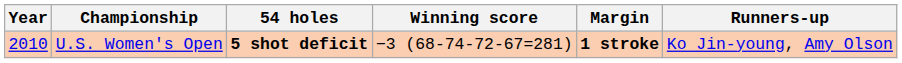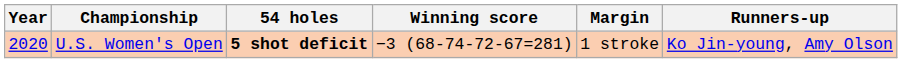U.S. Women's Open | Year: 2010 -> 2020
U.S. Women's Open | Margin: bold -> normal
